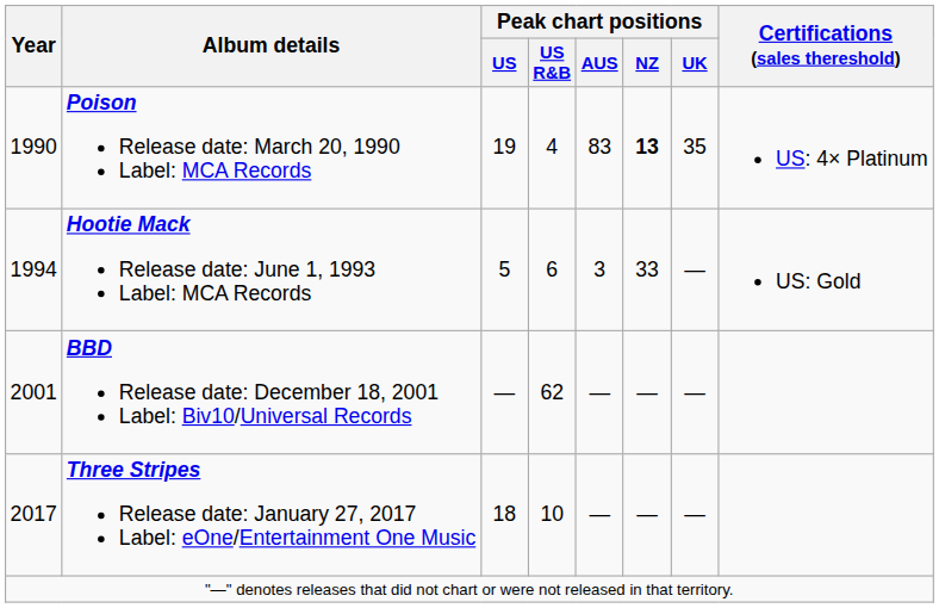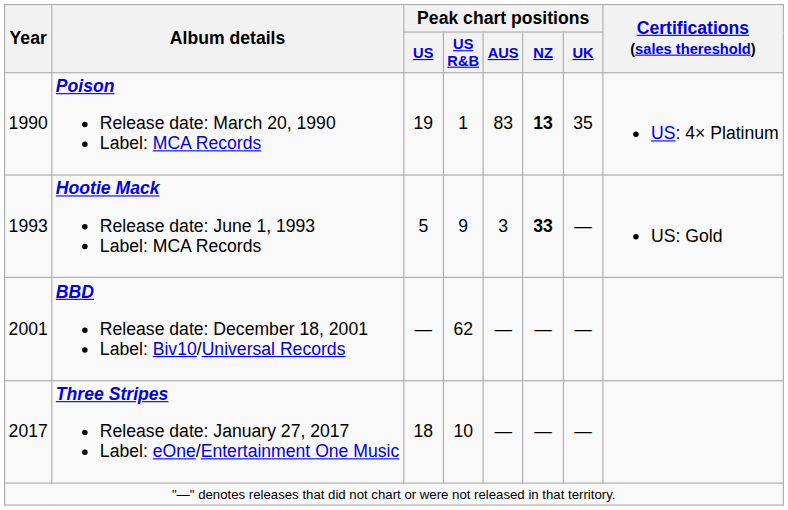Poison Release date: March 20, 1990 Label: MCA Records | Peak chart positions / US R&B: 4 -> 1
Hootie Mack Release date: June 1, 1993 Label: MCA Records | Year: 1994 -> 1993
Hootie Mack Release date: June 1, 1993 Label: MCA Records | Peak chart positions / US R&B: 6 -> 9
Hootie Mack Release date: June 1, 1993 Label: MCA Records | Peak chart positions / NZ: normal -> bold
